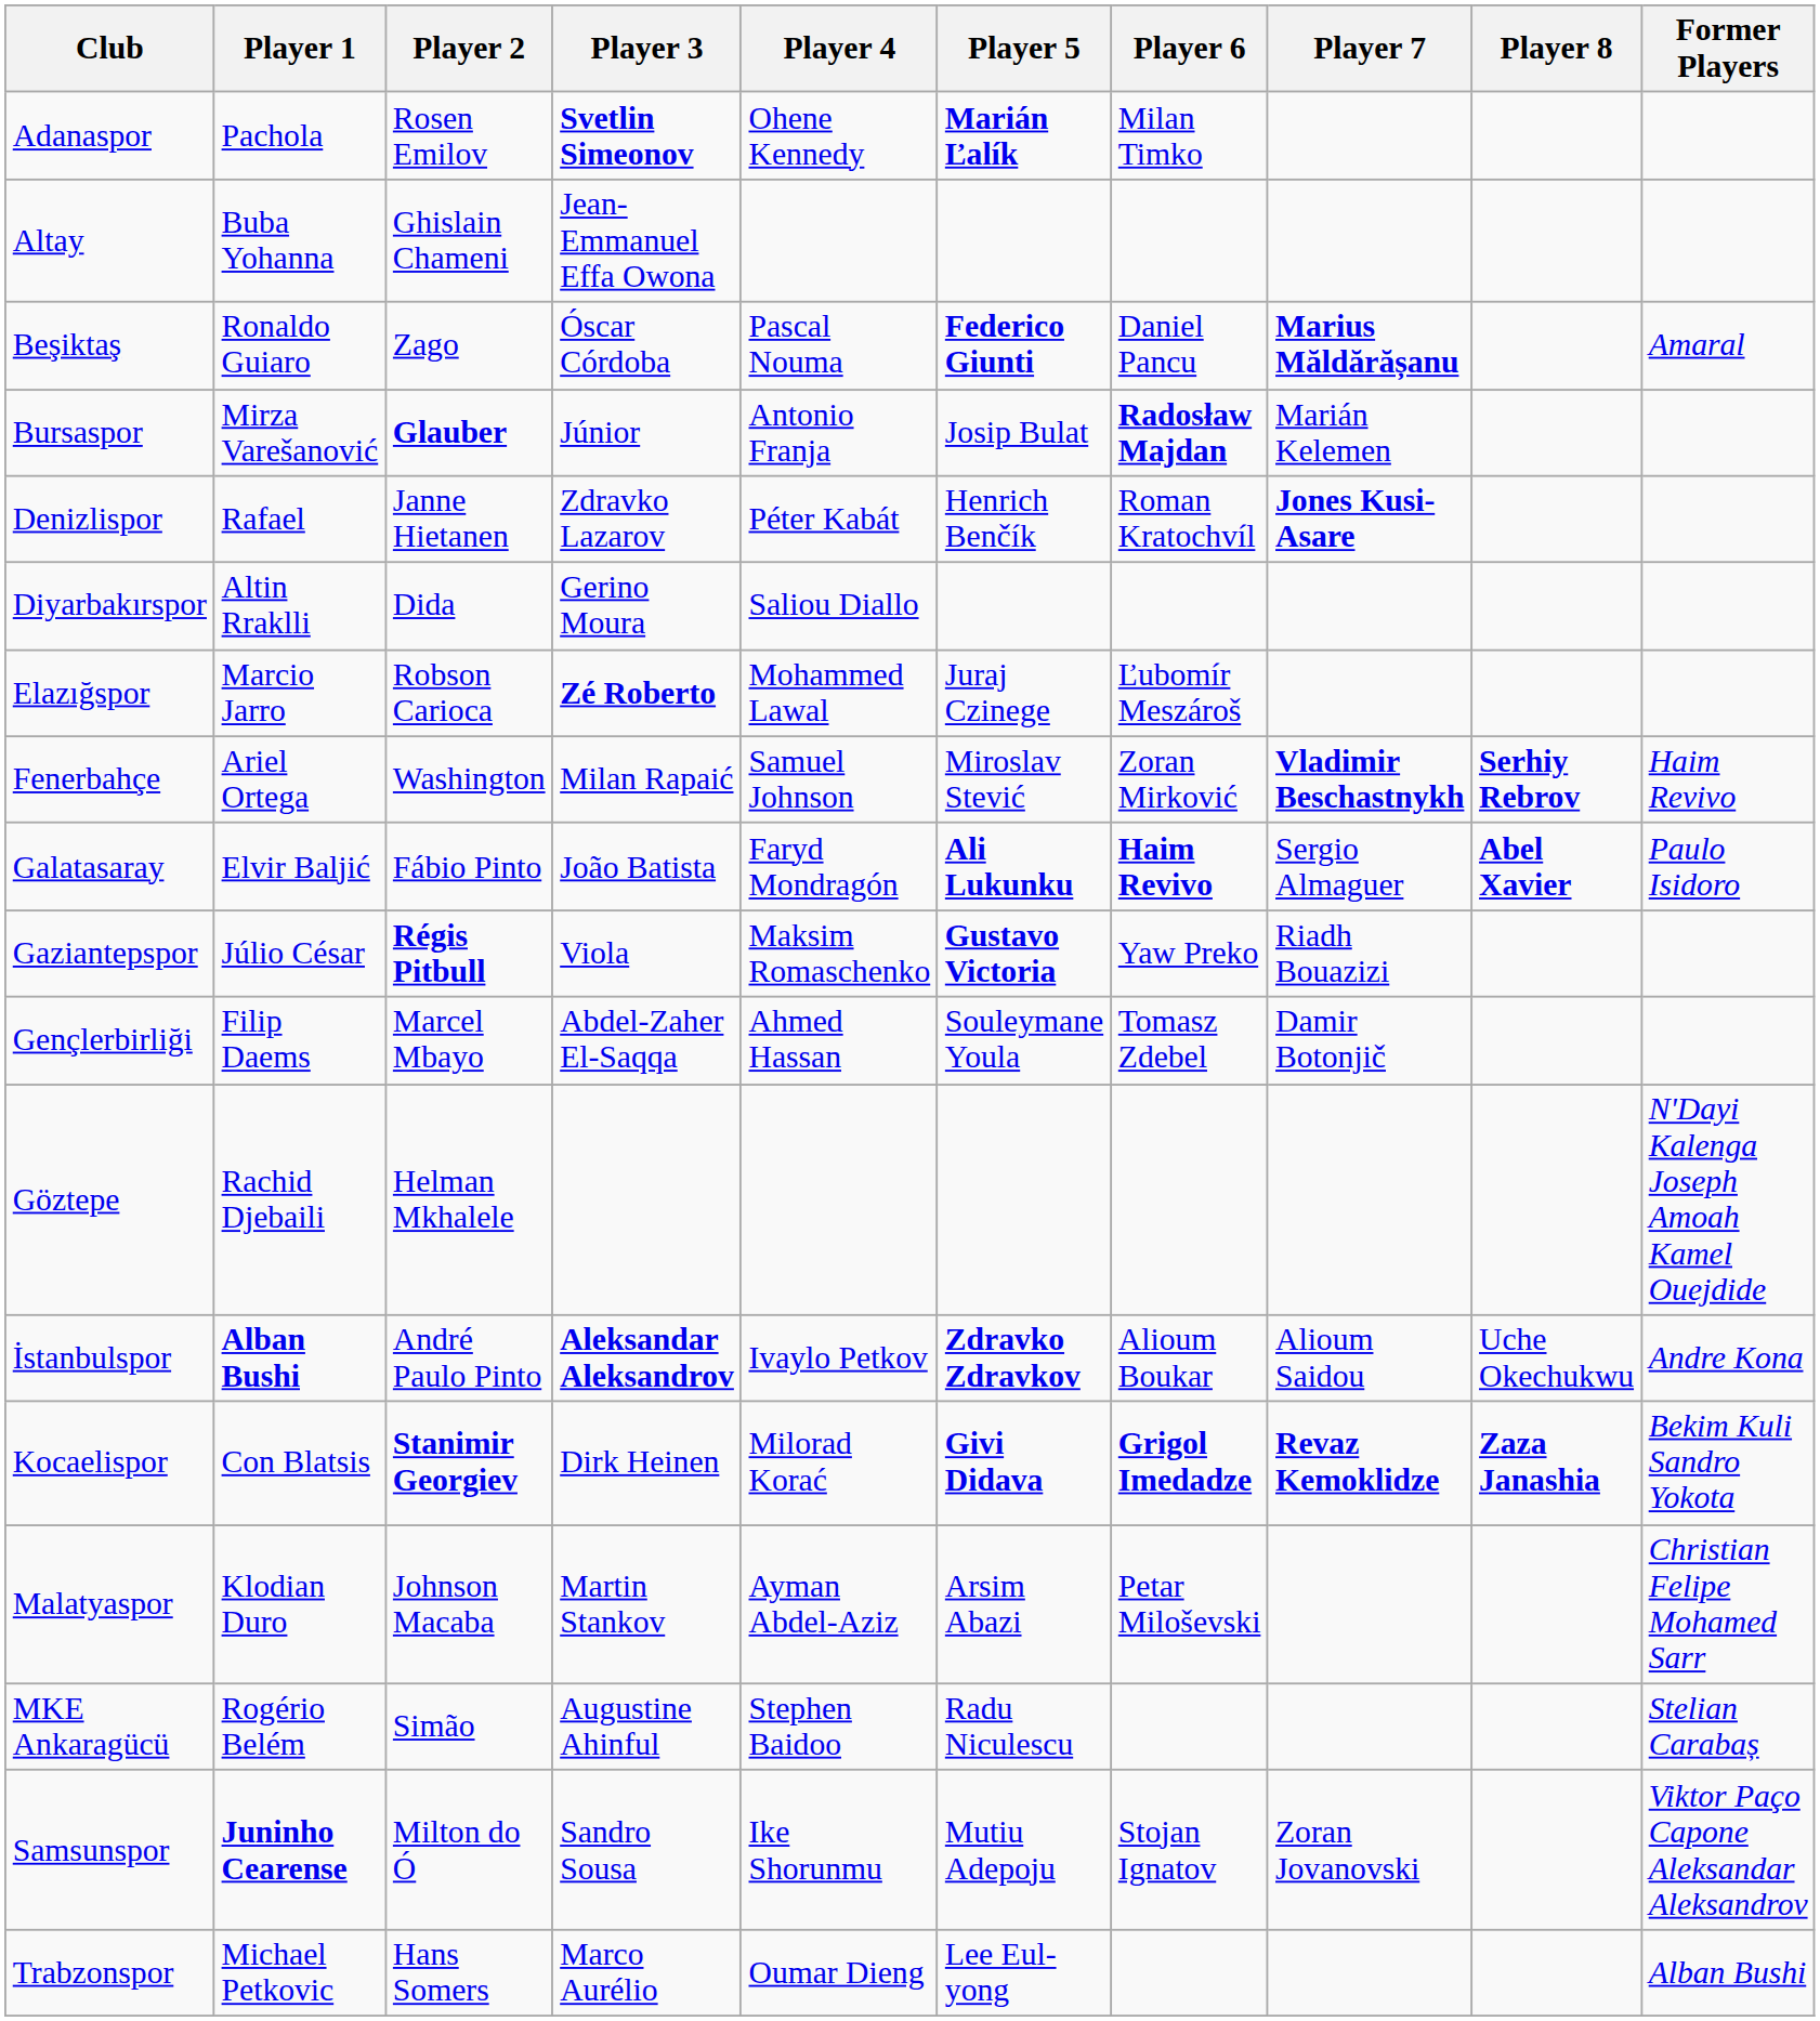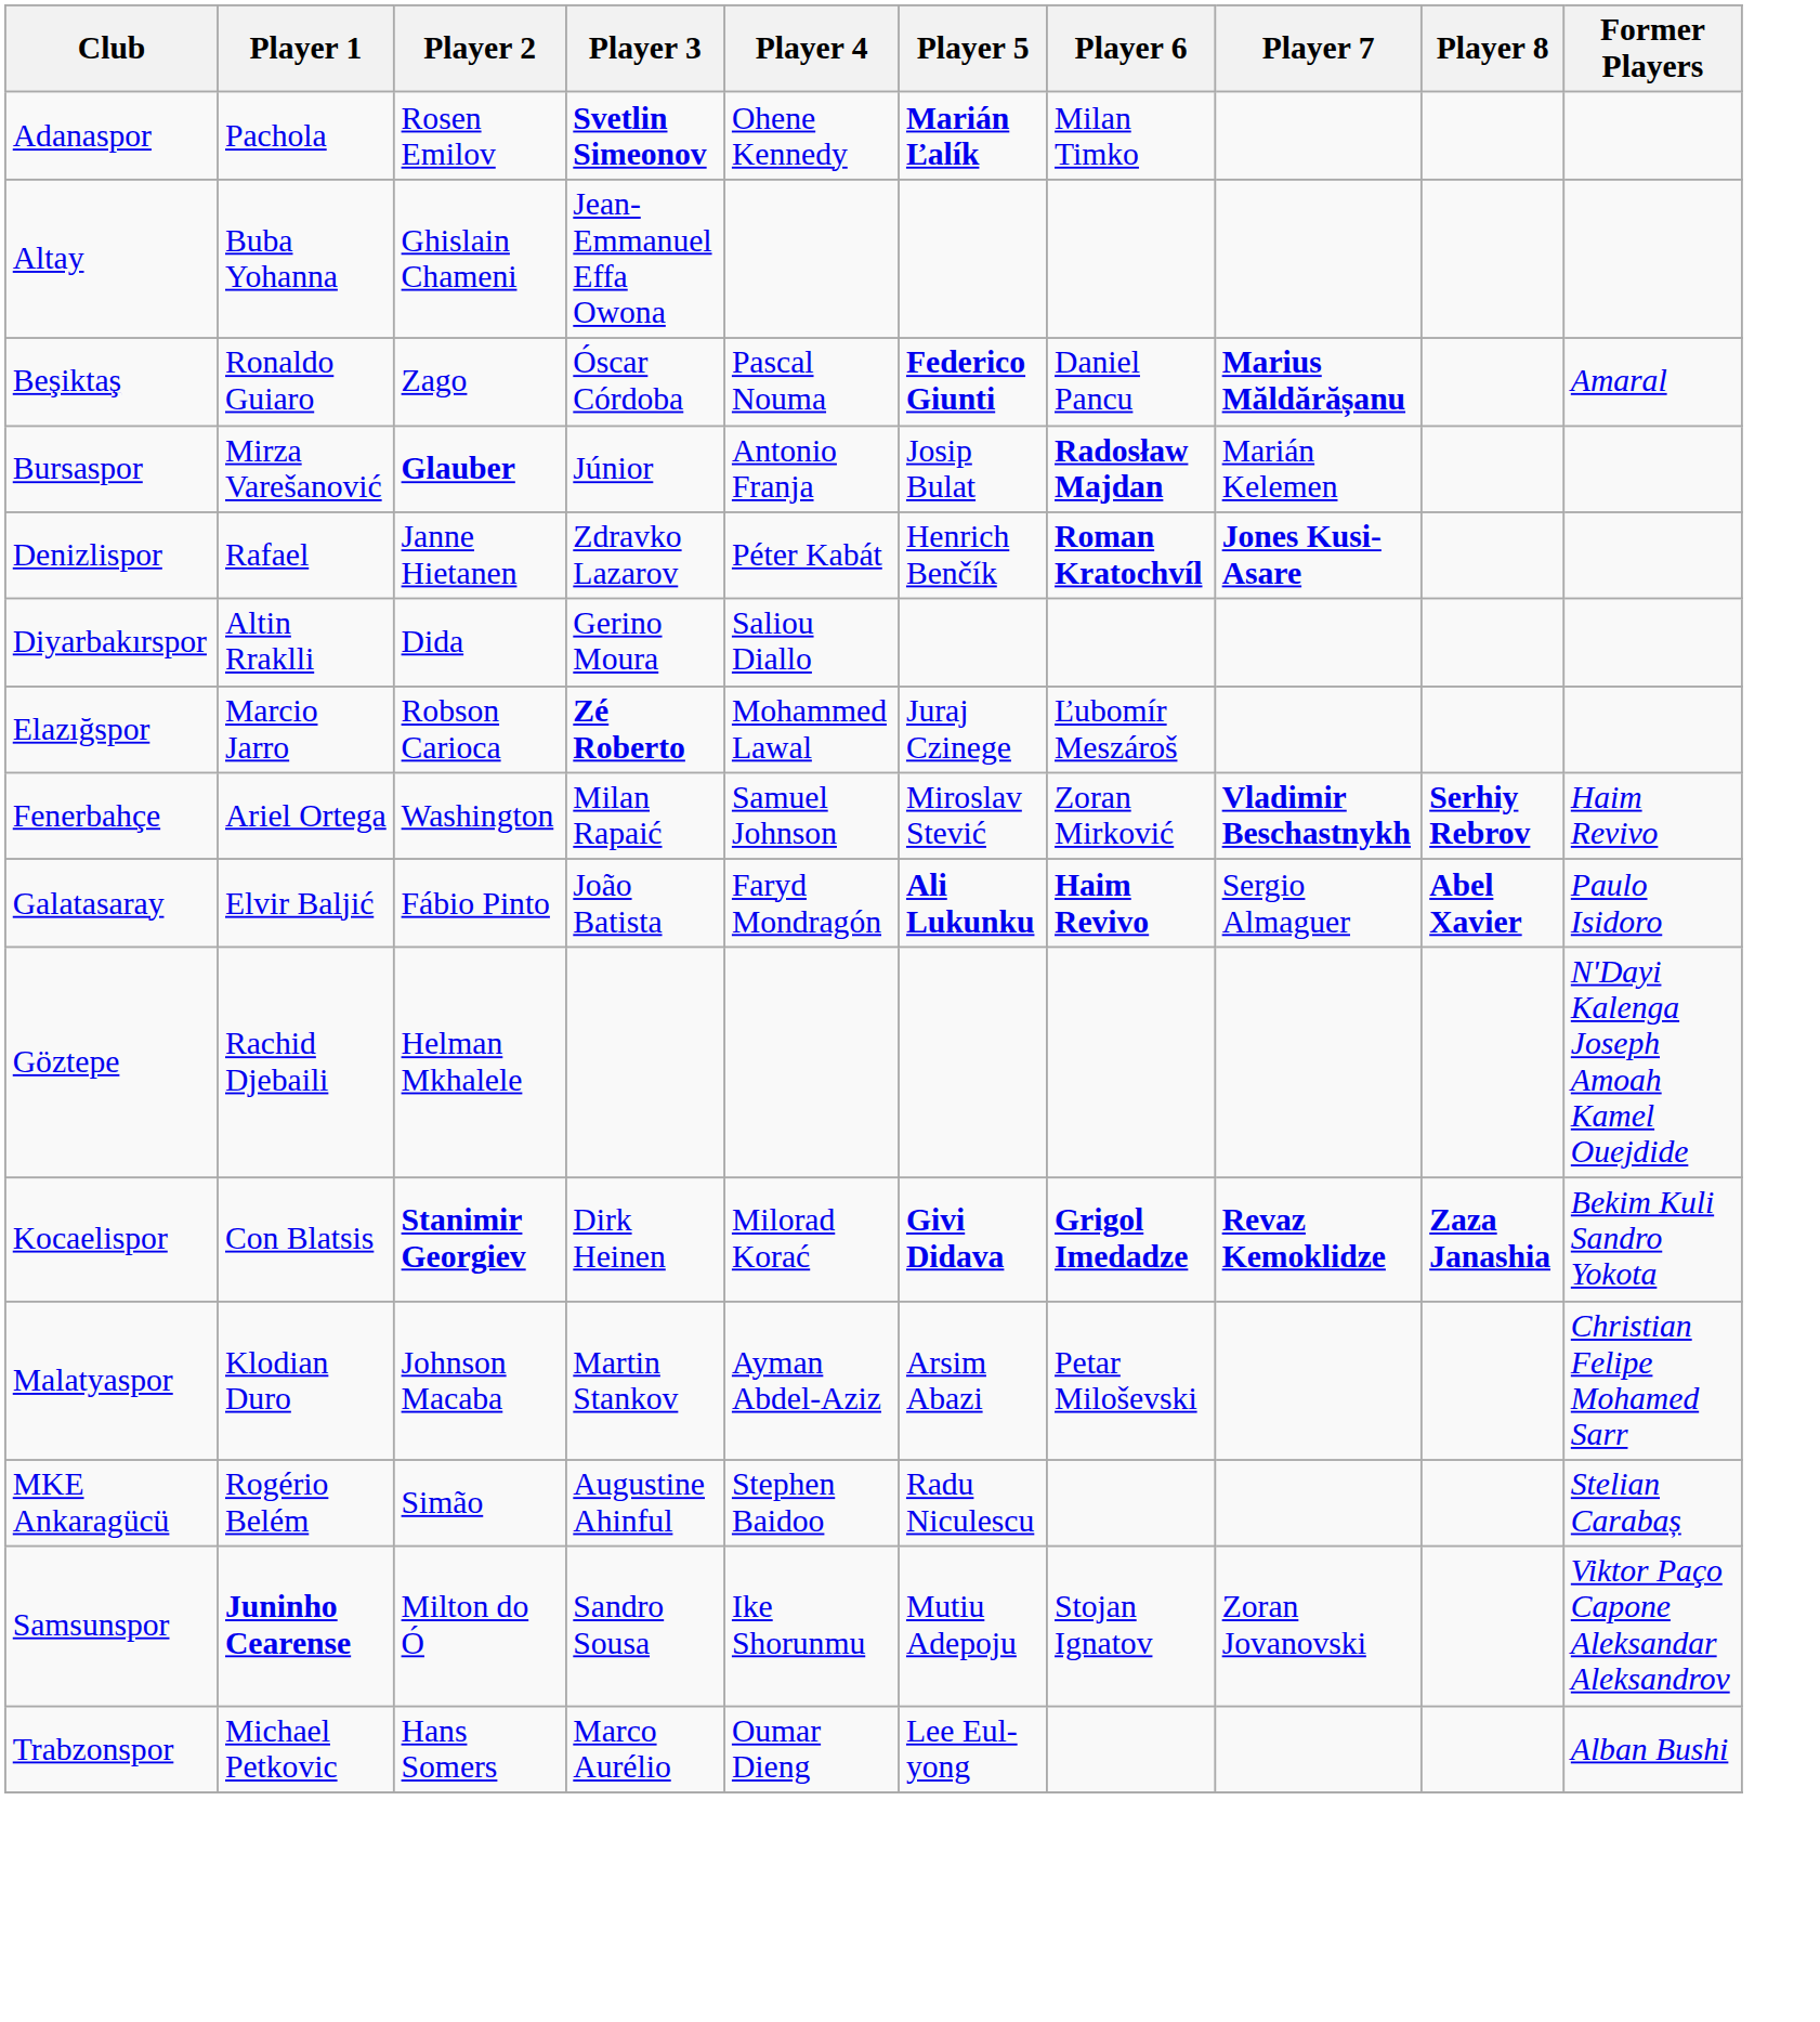Denizlispor | Player 6: normal -> bold
- row: Gaziantepspor | Júlio César | Régis Pitbull | Viola | Maksim Romaschenko | Gustavo Victoria | Yaw Preko | Riadh Bouazizi
- row: Gençlerbirliği | Filip Daems | Marcel Mbayo | Abdel-Zaher El-Saqqa | Ahmed Hassan | Souleymane Youla | Tomasz Zdebel | Damir Botonjič
- row: İstanbulspor | Alban Bushi | André Paulo Pinto | Aleksandar Aleksandrov | Ivaylo Petkov | Zdravko Zdravkov | Alioum Boukar | Alioum Saidou | Uche Okechukwu | Andre Kona
